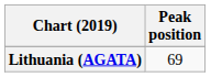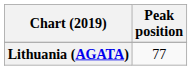Lithuania (AGATA) | Peak position: 69 -> 77
